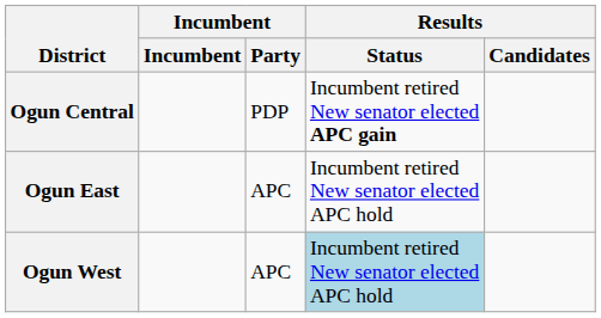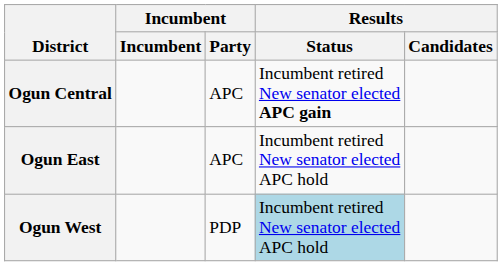Ogun Central | Incumbent / Party: PDP -> APC
Ogun West | Incumbent / Party: APC -> PDP
